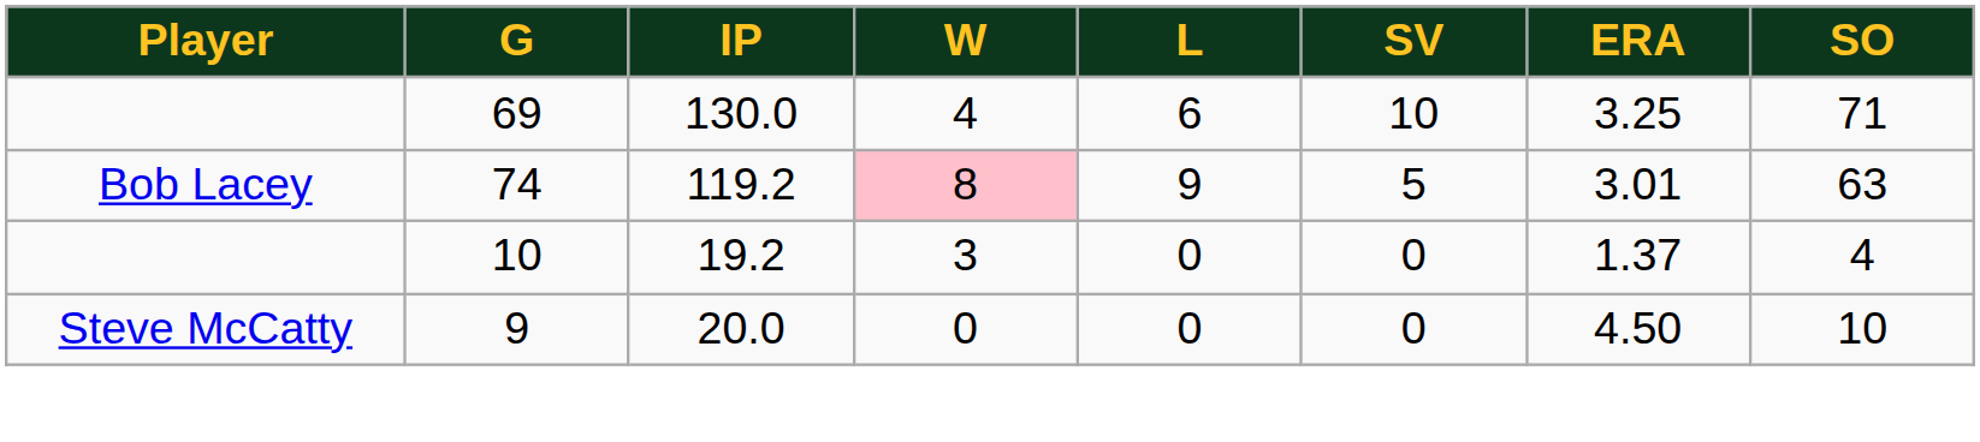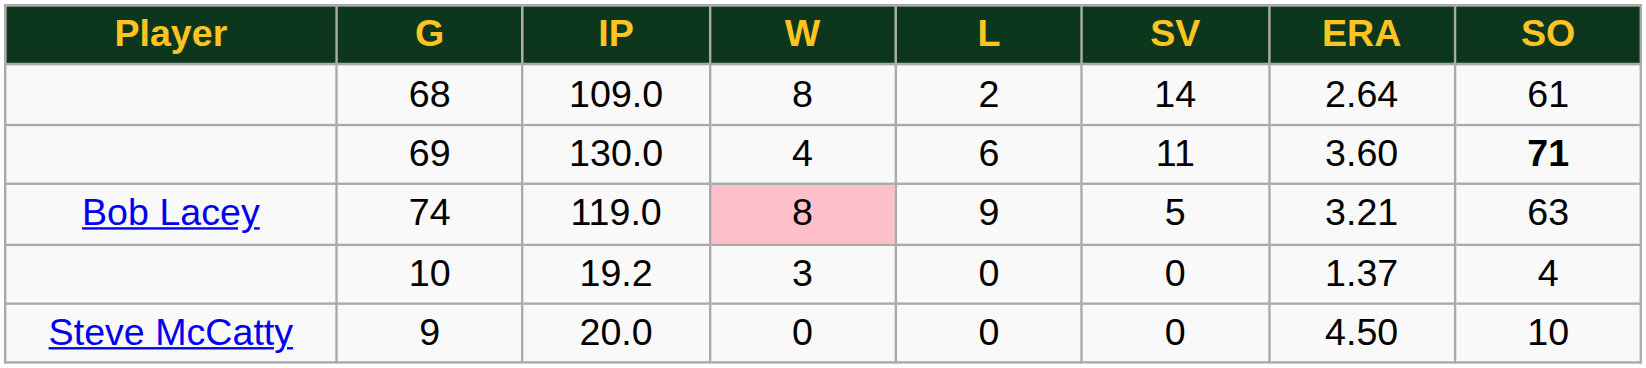+ row: 68 | 109.0 | 8 | 2 | 14 | 2.64 | 61
69 | SV: 10 -> 11
69 | ERA: 3.25 -> 3.60
69 | SO: normal -> bold
74 | IP: 119.2 -> 119.0
74 | ERA: 3.01 -> 3.21
